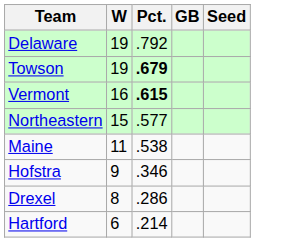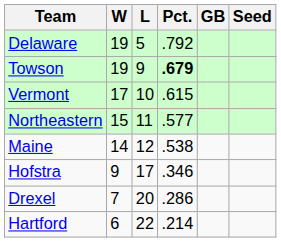+ column: L | 5 | 9 | 10 | 11 | 12 | 17 | 20 | 22
Vermont | W: 16 -> 17
Vermont | Pct.: bold -> normal
Maine | W: 11 -> 14
Drexel | W: 8 -> 7
